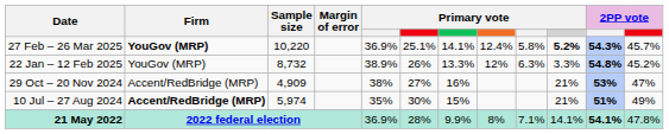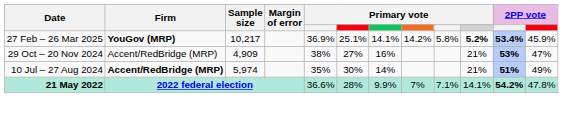27 Feb – 26 Mar 2025 | Sample size: 10,220 -> 10,217
27 Feb – 26 Mar 2025 | column 8: 12.4% -> 14.2%
27 Feb – 26 Mar 2025 | column 11: 54.3% -> 53.4%
27 Feb – 26 Mar 2025 | column 12: 45.7% -> 45.9%
- row: 22 Jan – 12 Feb 2025 | YouGov (MRP) | 8,732 | 38.9% | 26% | 13.3% | 12% | 6.3% | 3.3% | 54.8% | 45.2%
10 Jul – 27 Aug 2024 | column 7: 15% -> 14%
21 May 2022 | column 5: 36.9% -> 36.6%
21 May 2022 | column 8: 8% -> 7%
21 May 2022 | column 11: 54.1% -> 54.2%
